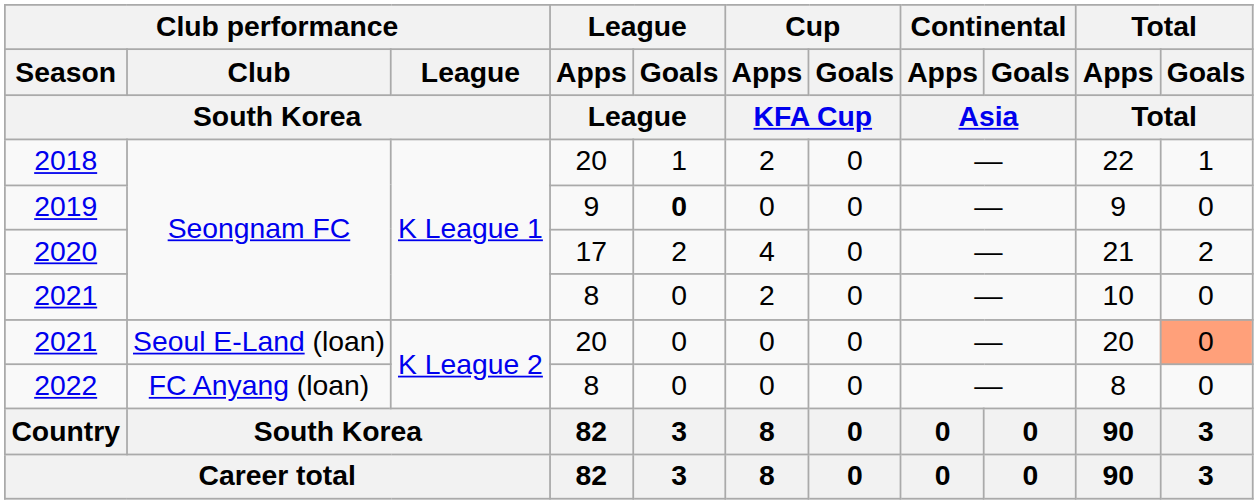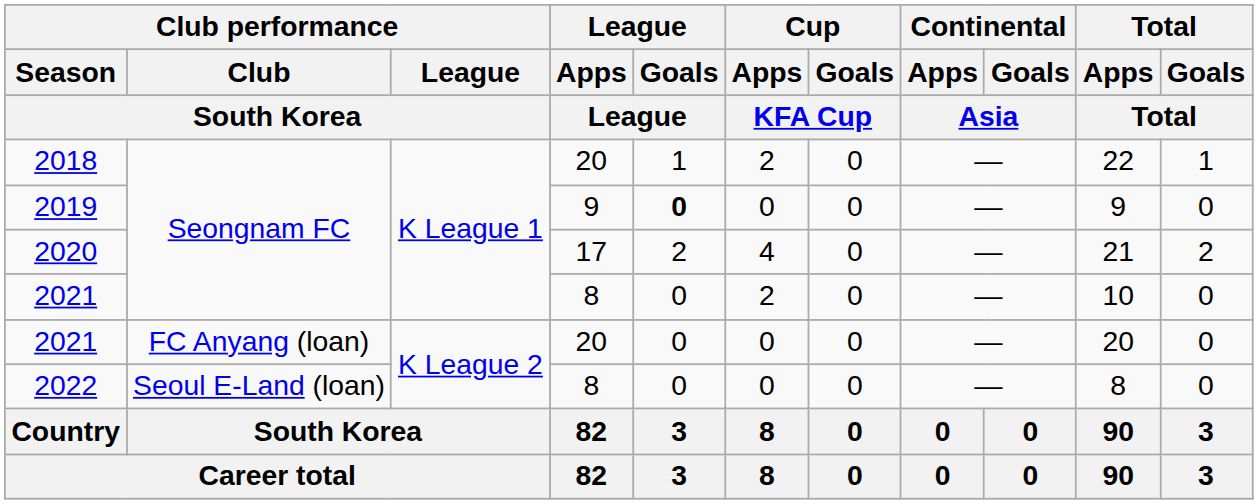2021 / 20 | Club performance / Club / South Korea: Seoul E-Land (loan) -> FC Anyang (loan)
2021 / 20 | Total / Goals / Total: lightsalmon background -> no background
2022 | Club performance / Club / South Korea: FC Anyang (loan) -> Seoul E-Land (loan)
